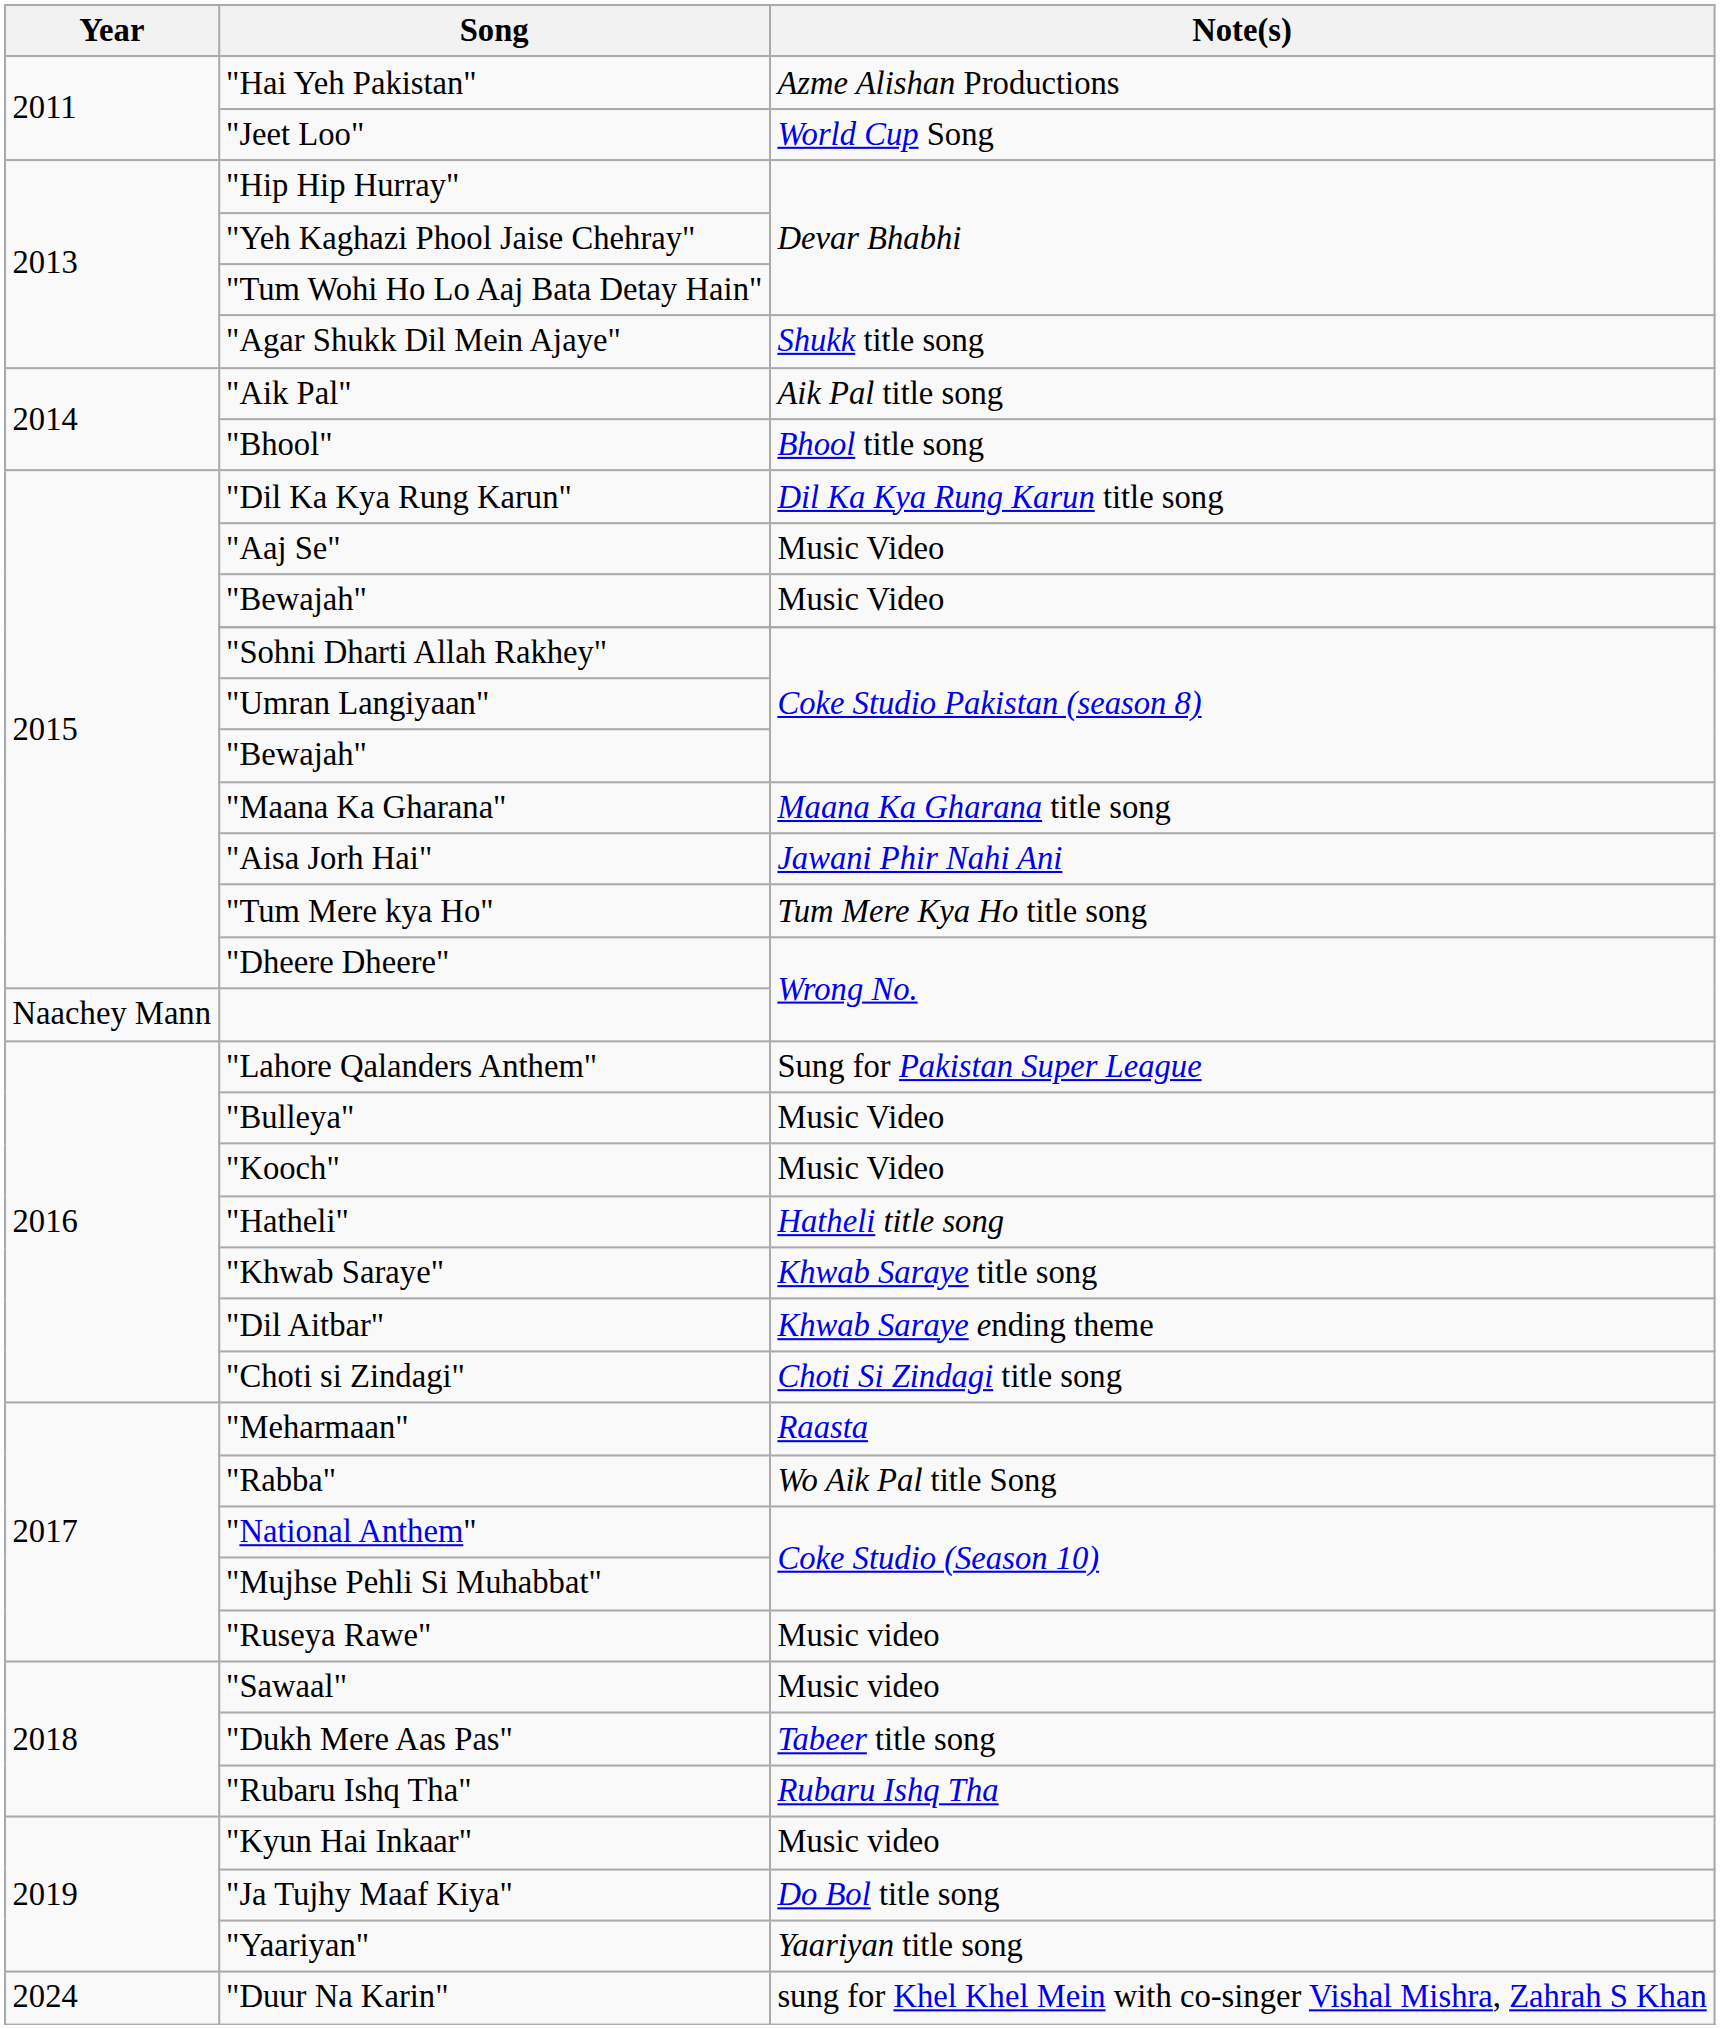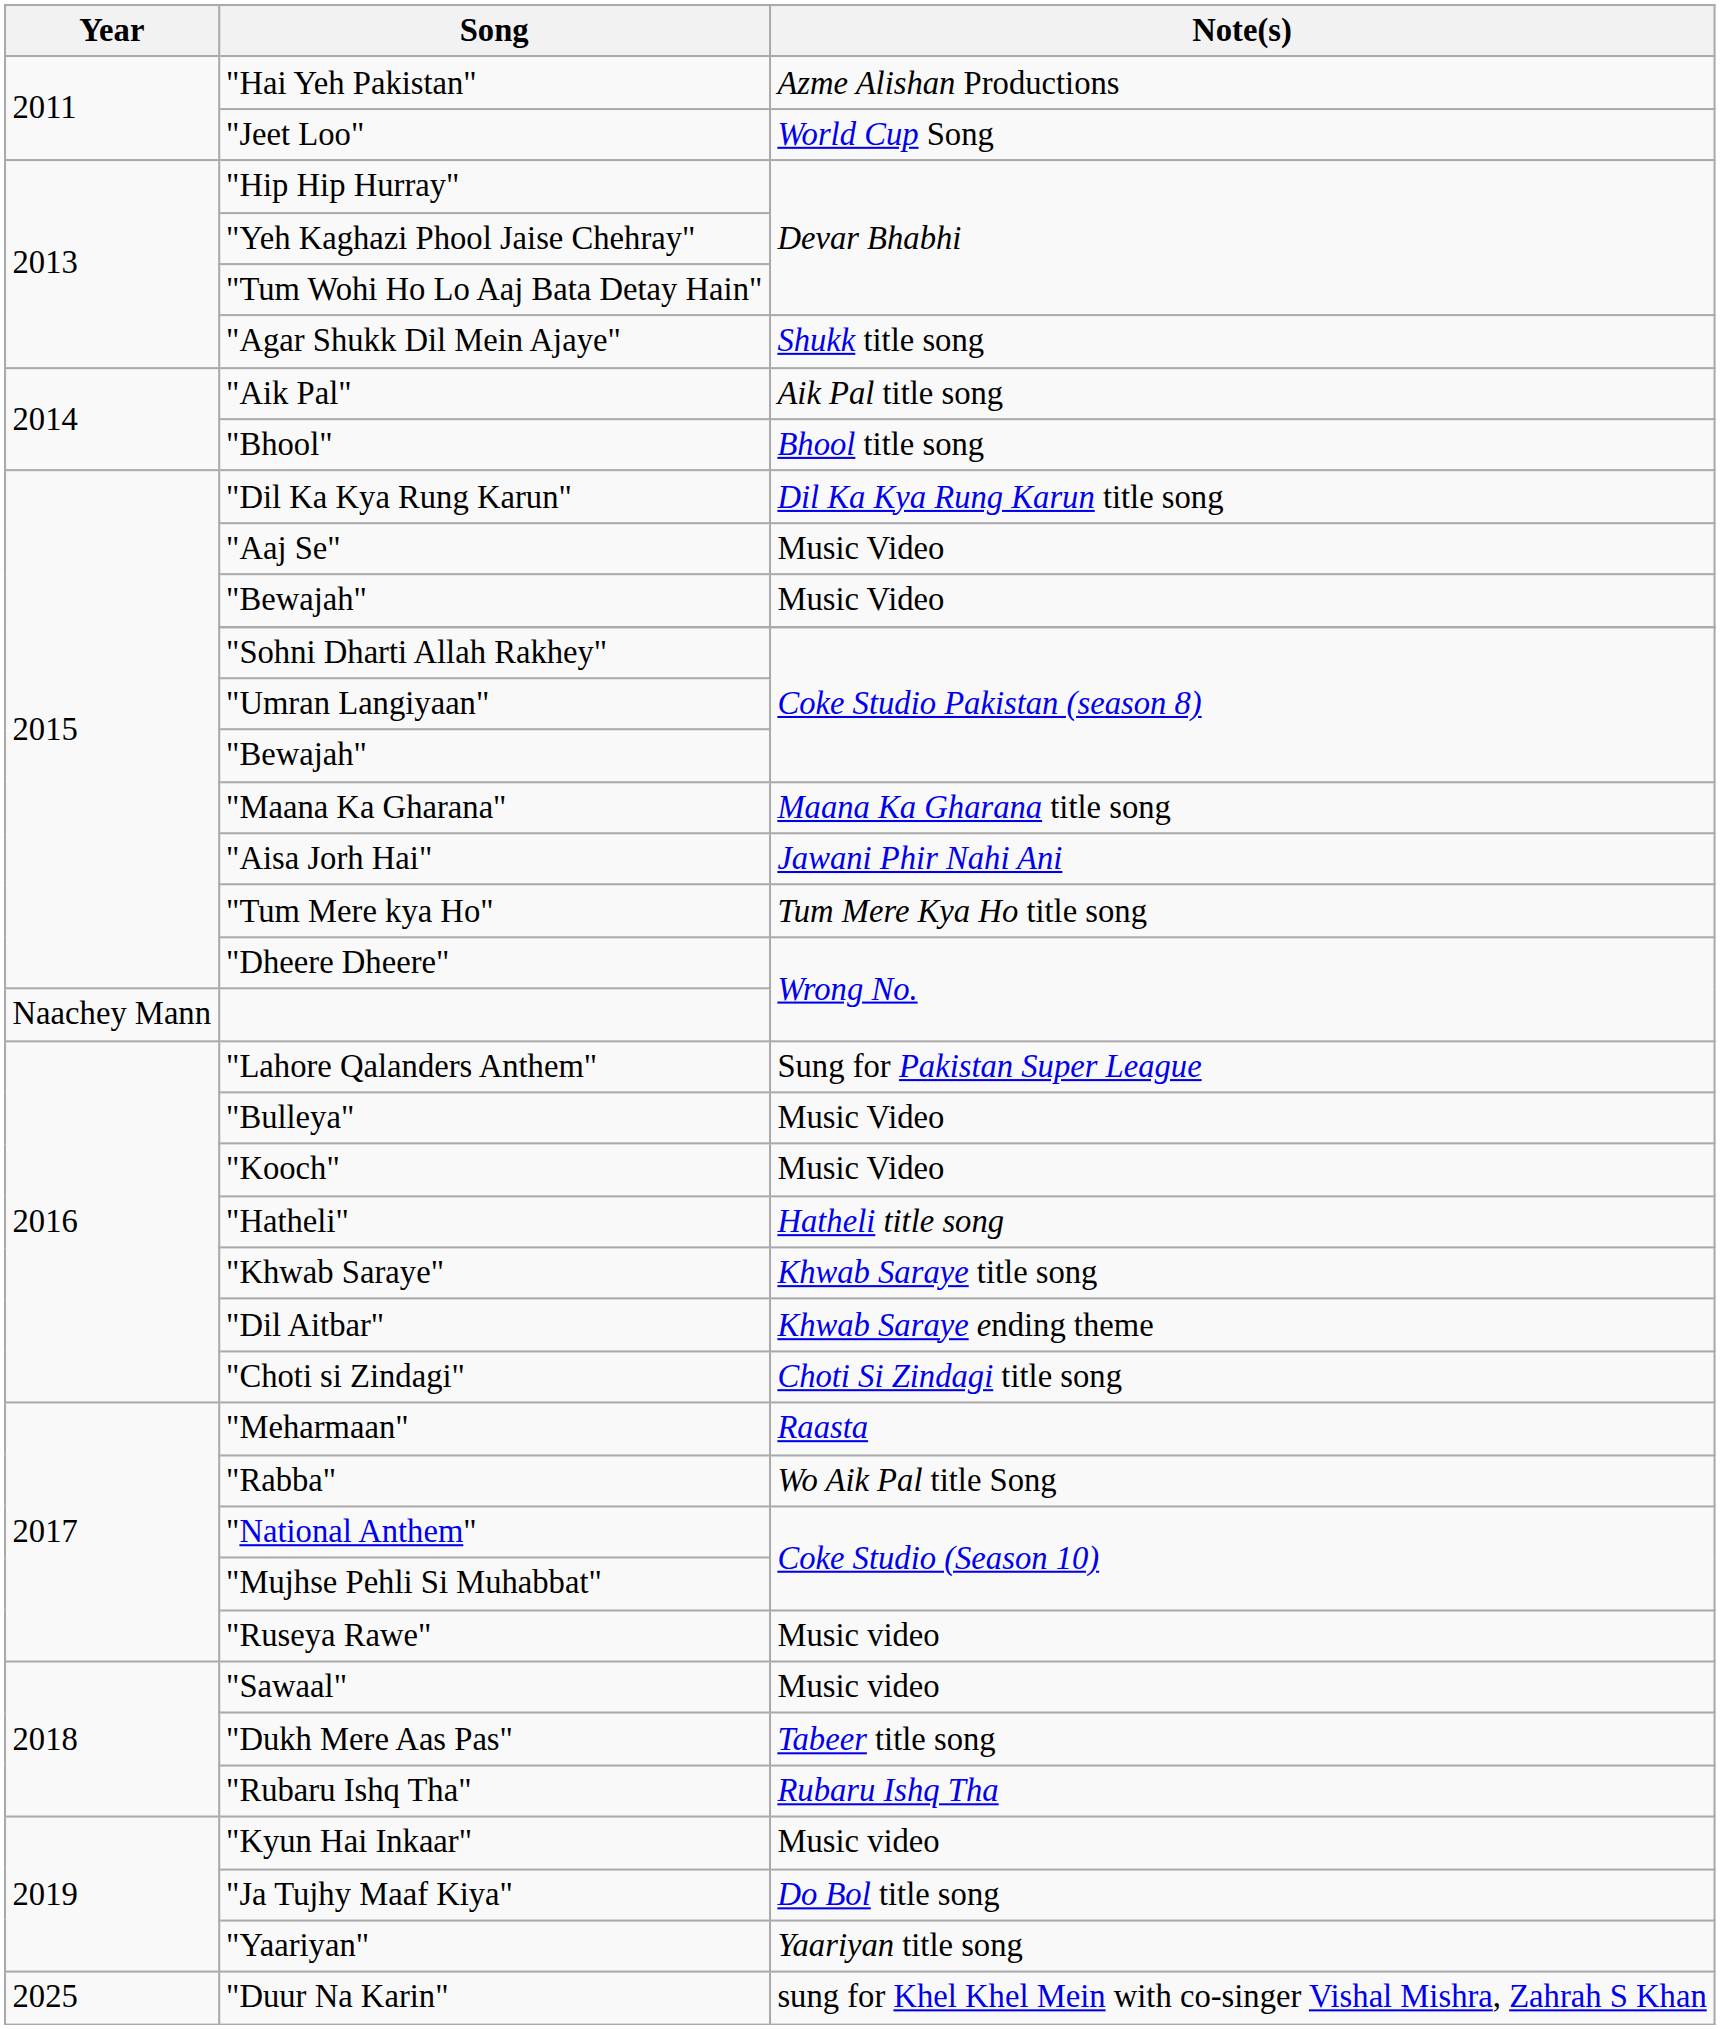"Duur Na Karin" | Year: 2024 -> 2025
